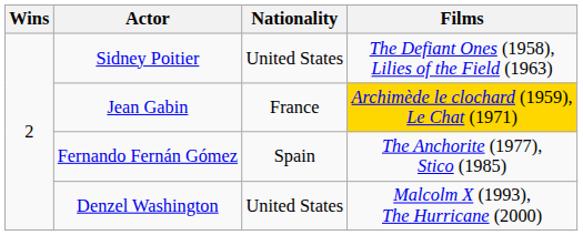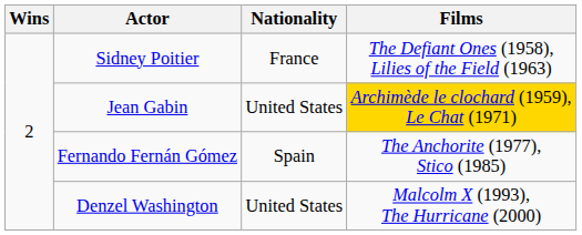Sidney Poitier | Nationality: United States -> France
Jean Gabin | Nationality: France -> United States
